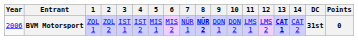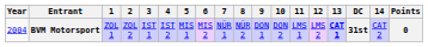columns swapped: 14 <-> DC
BVM Motorsport | Year: 2006 -> 2004
BVM Motorsport | 8: bold -> normal
